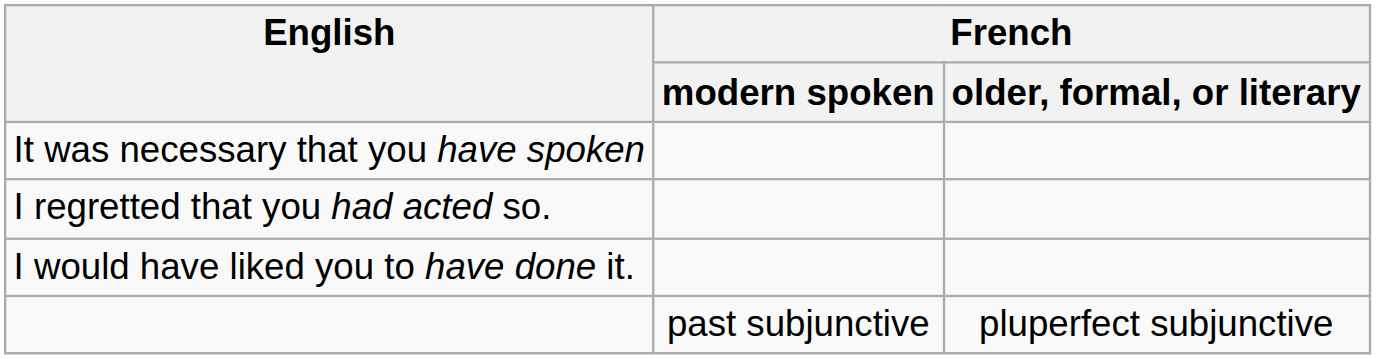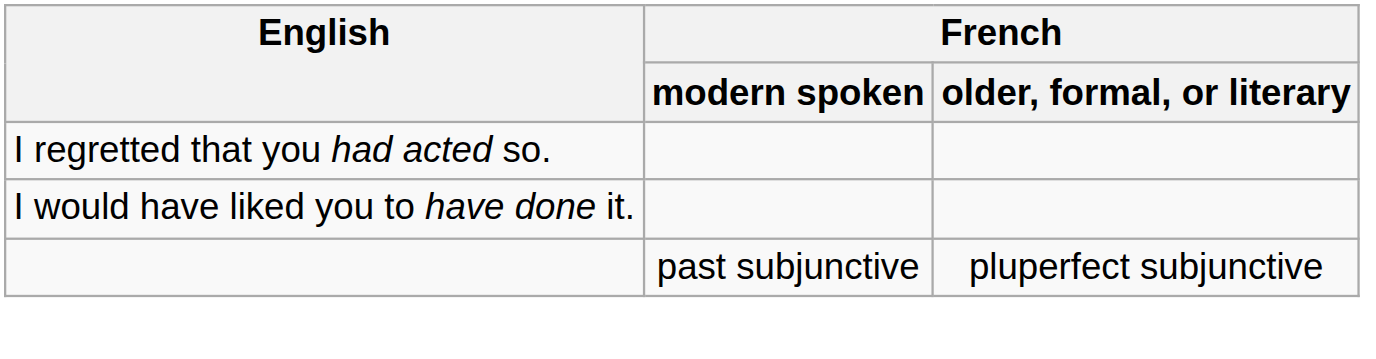- row: It was necessary that you have spoken
